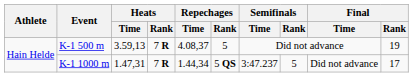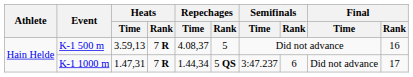K-1 500 m | Final / Rank: 19 -> 16
K-1 1000 m | Semifinals / Rank: 5 -> 6
